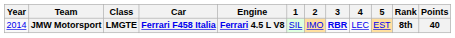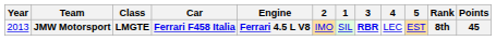columns swapped: 1 <-> 2
JMW Motorsport | Year: 2014 -> 2013
JMW Motorsport | Points: 40 -> 45
